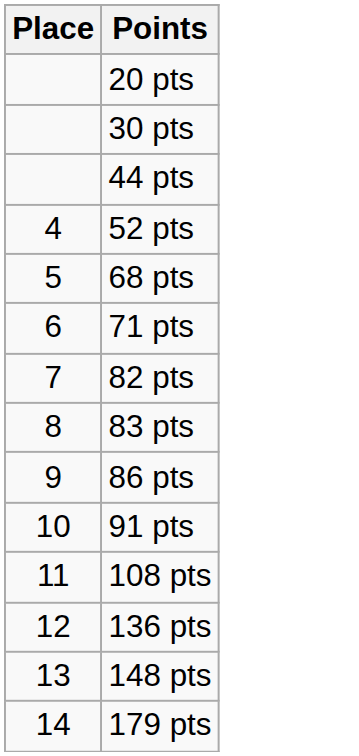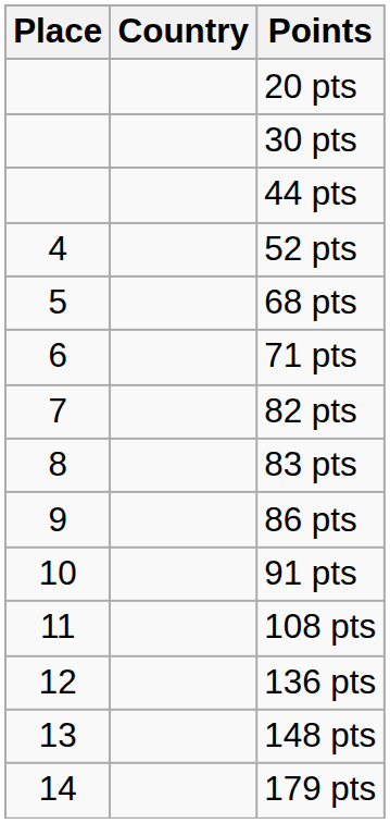+ column: Country
